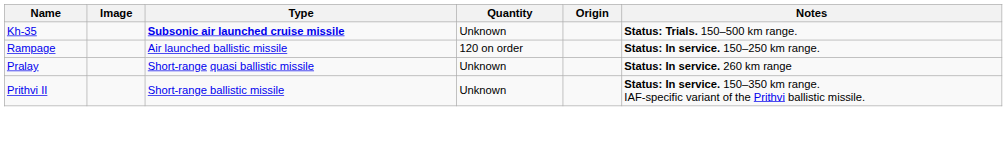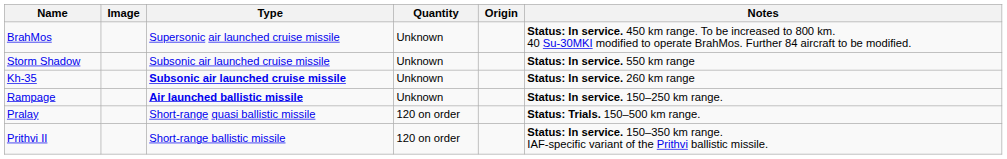+ row: BrahMos | Supersonic air launched cruise missile | Unknown | Status: In service. 450 km range. To be increased to 800 km. 40 Su-30MKI modified to operate BrahMos. Further 84 aircraft to be modified.
+ row: Storm Shadow | Subsonic air launched cruise missile | Unknown | Status: In service. 550 km range
Kh-35 | Notes: Status: Trials. 150–500 km range. -> Status: In service. 260 km range
Rampage | Type: normal -> bold
Rampage | Quantity: 120 on order -> Unknown
Pralay | Quantity: Unknown -> 120 on order
Pralay | Notes: Status: In service. 260 km range -> Status: Trials. 150–500 km range.
Prithvi II | Quantity: Unknown -> 120 on order
